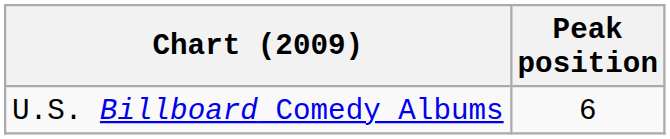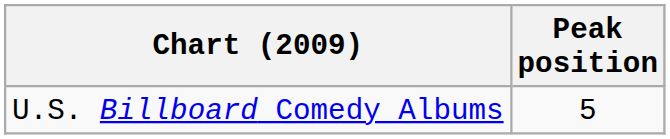U.S. Billboard Comedy Albums | Peak position: 6 -> 5
